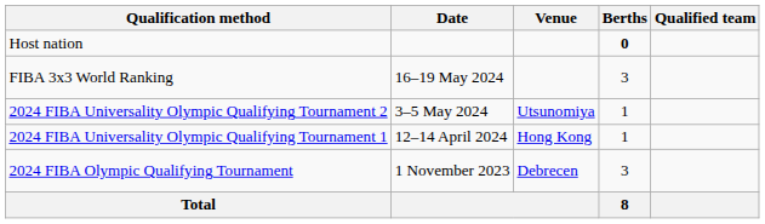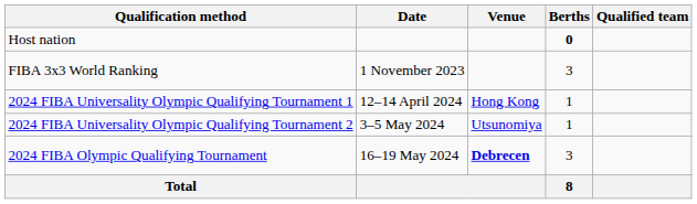FIBA 3x3 World Ranking | Date: 16–19 May 2024 -> 1 November 2023
rows swapped: 2024 FIBA Universality Olympic Qualifying Tournament 1 <-> 2024 FIBA Universality Olympic Qualifying Tournament 2
2024 FIBA Olympic Qualifying Tournament | Date: 1 November 2023 -> 16–19 May 2024
2024 FIBA Olympic Qualifying Tournament | Venue: normal -> bold
